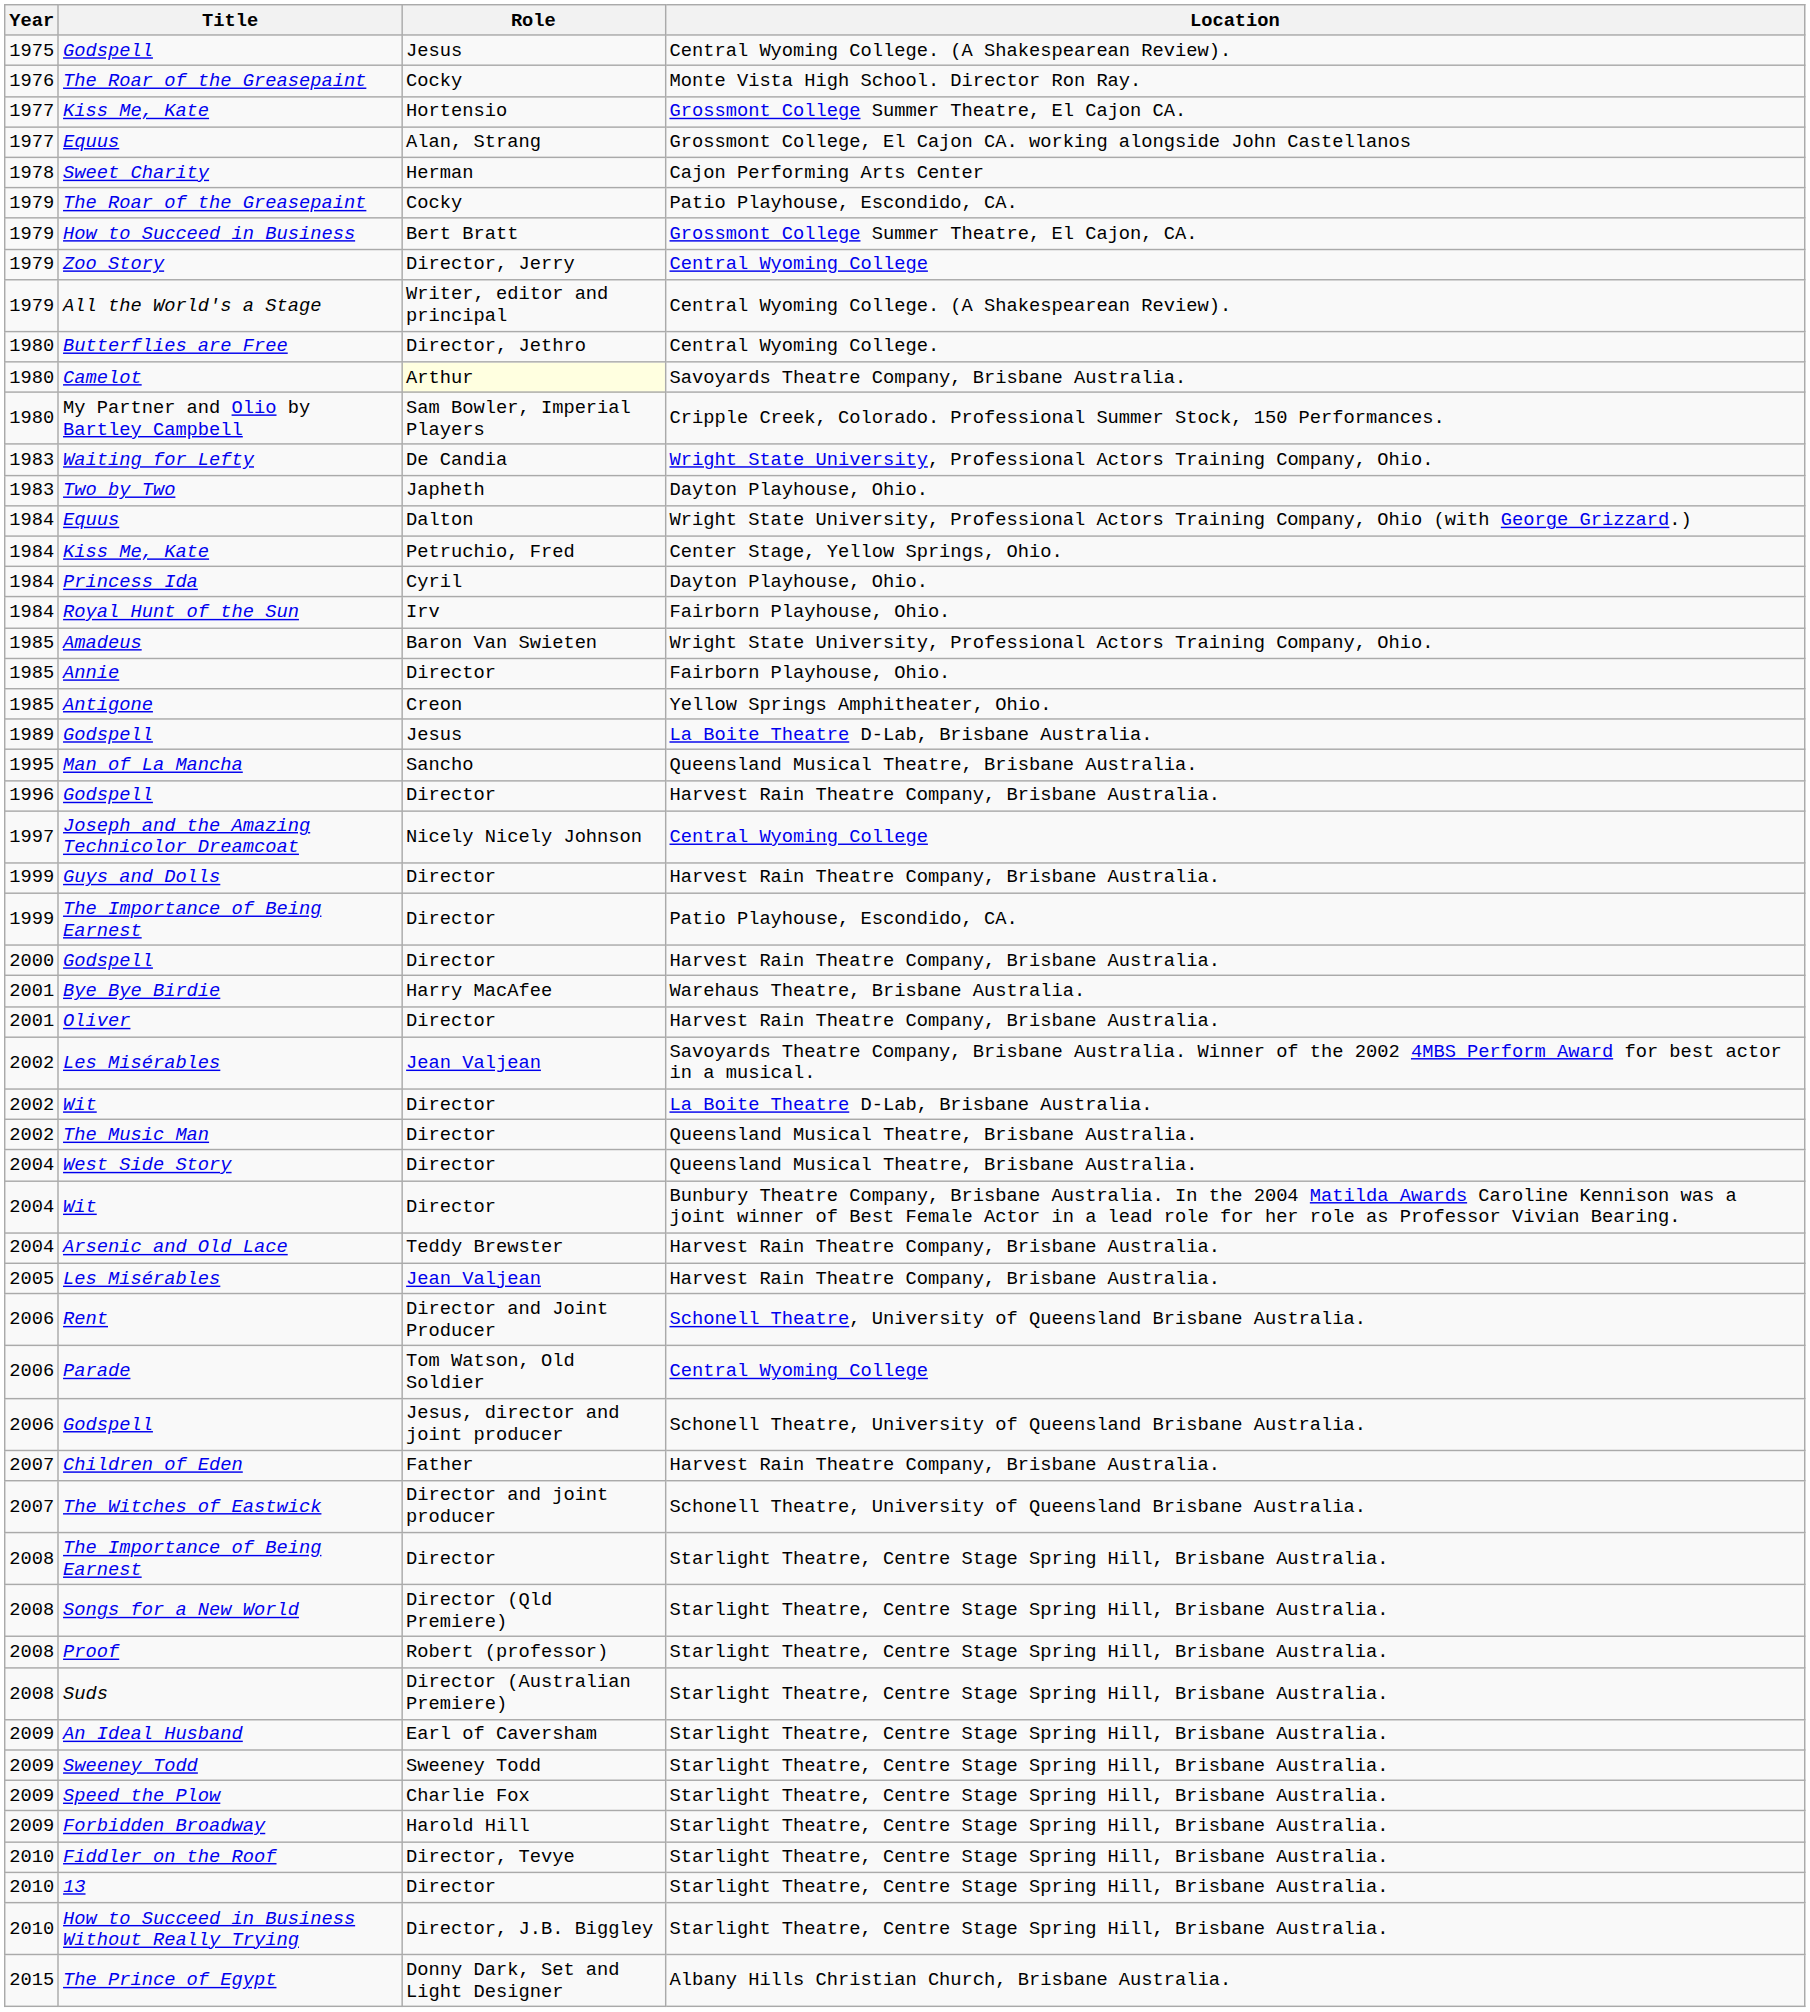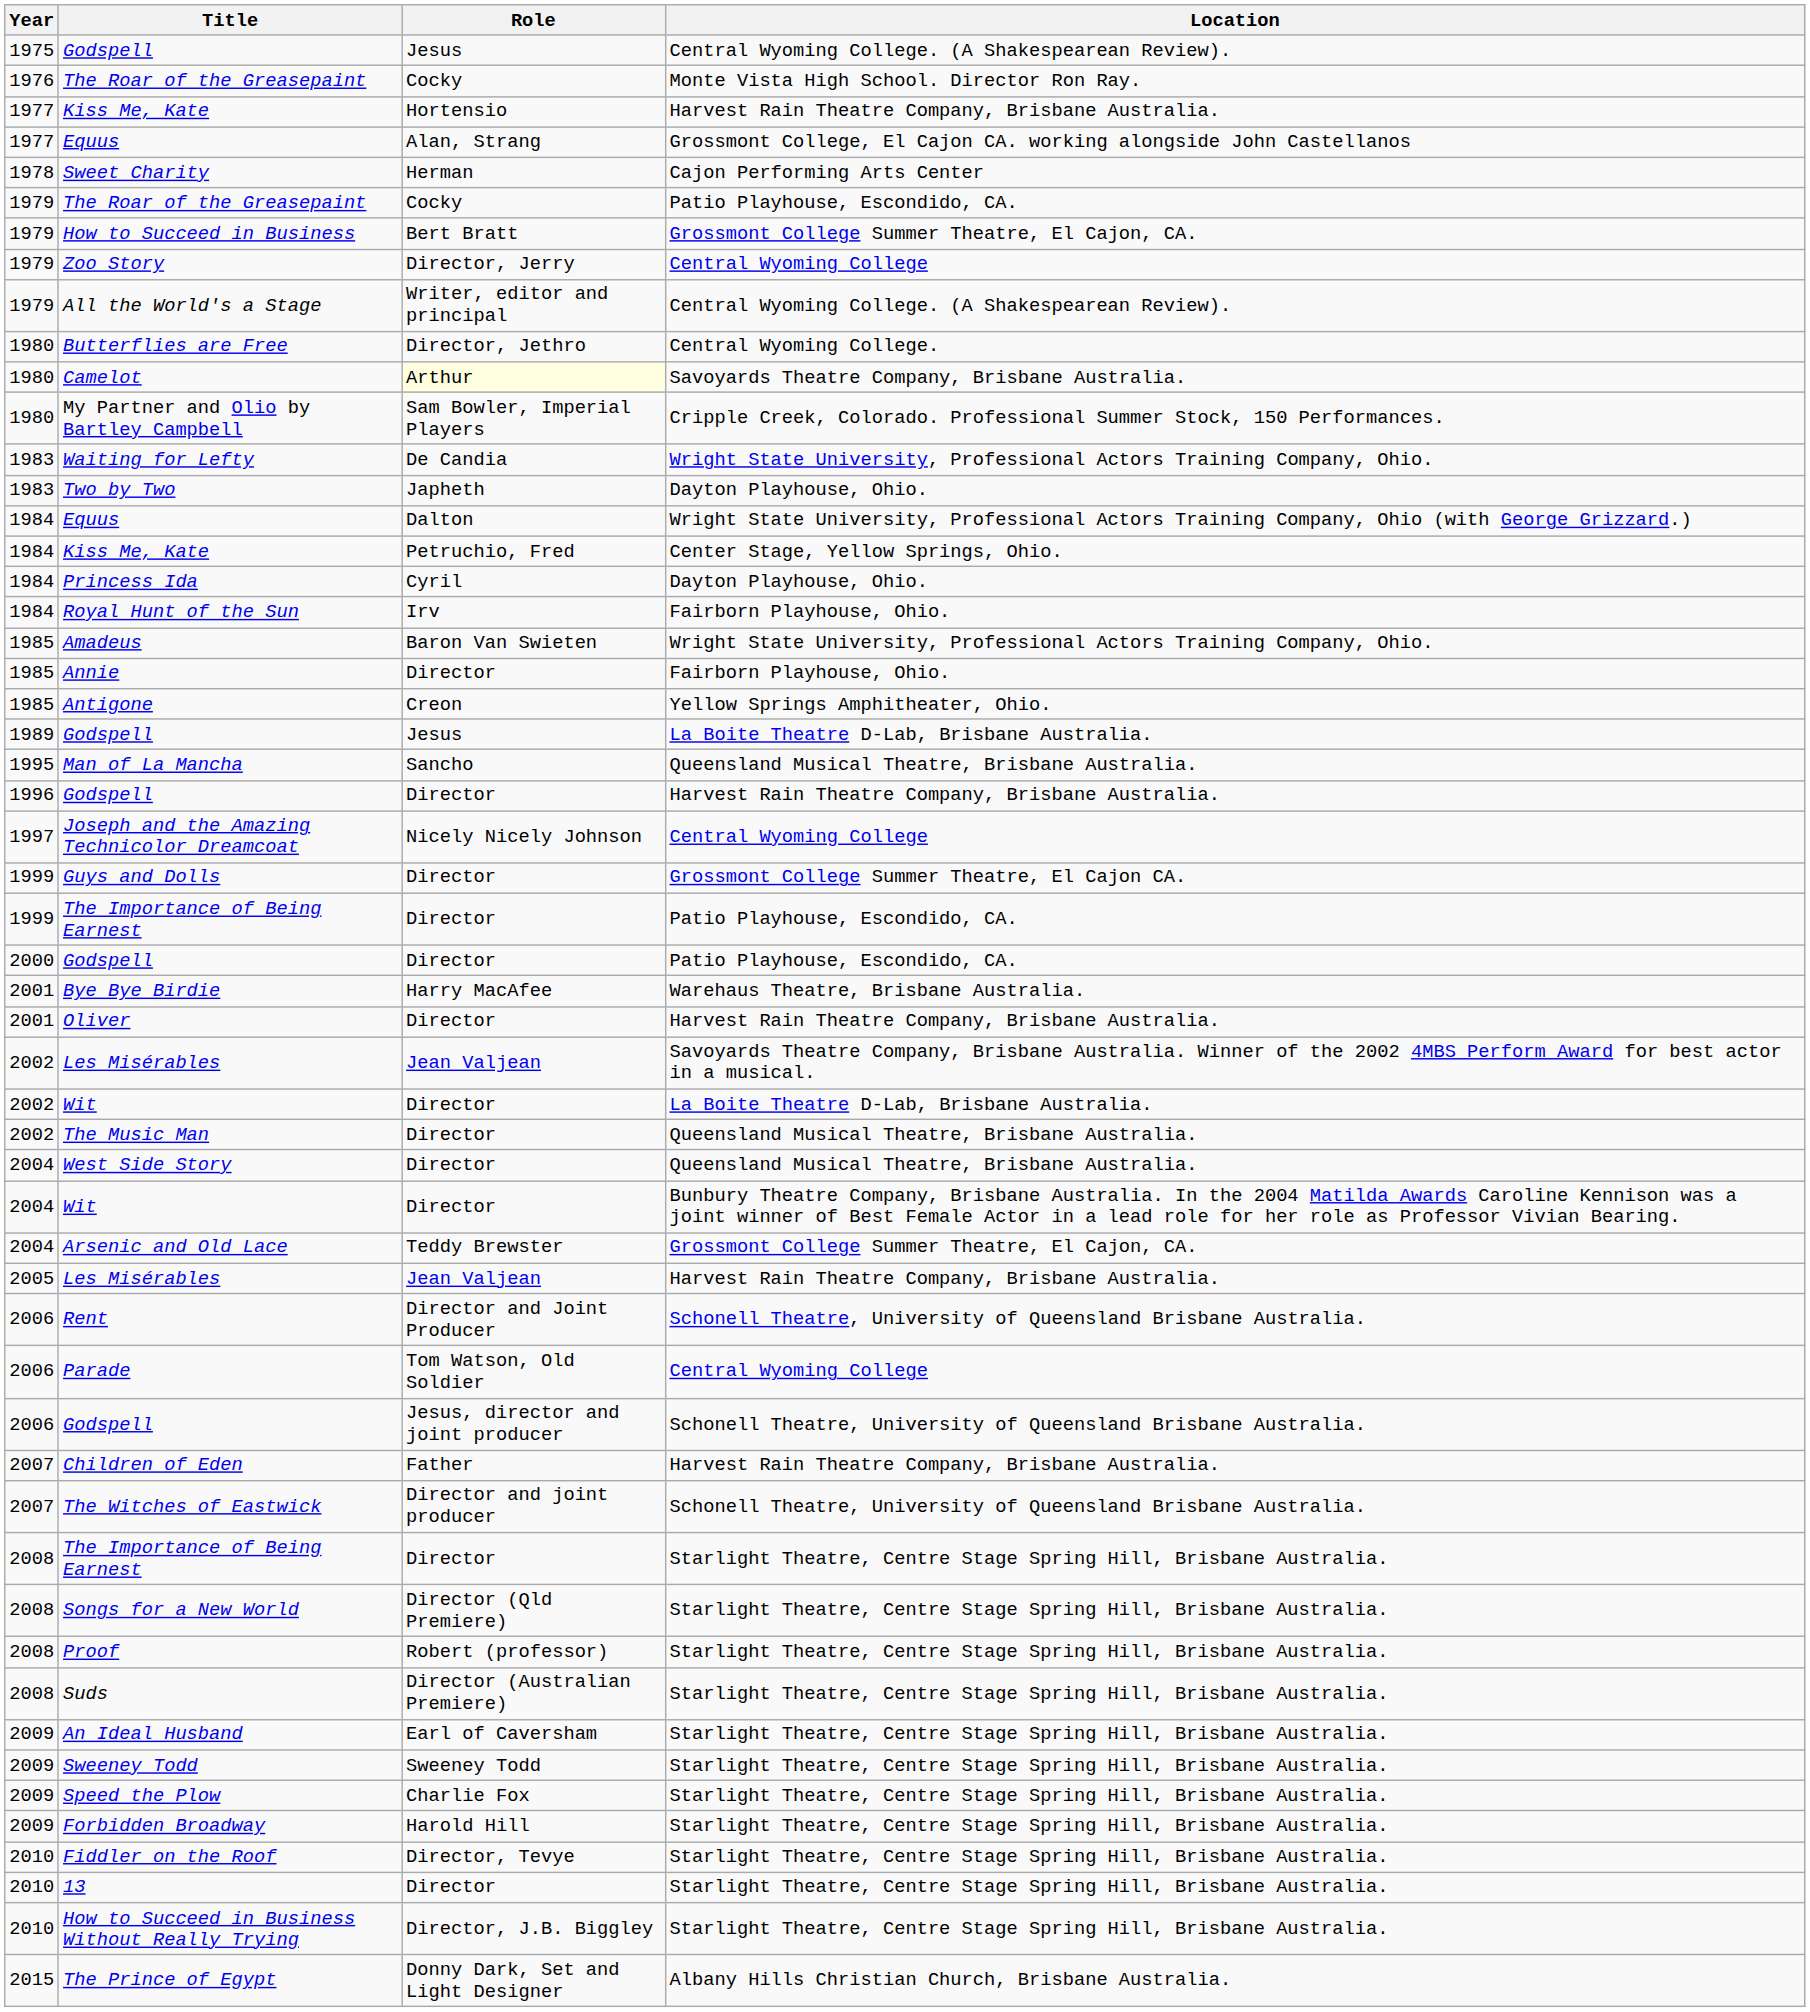1977 / Kiss Me, Kate | Location: Grossmont College Summer Theatre, El Cajon CA. -> Harvest Rain Theatre Company, Brisbane Australia.
Guys and Dolls | Location: Harvest Rain Theatre Company, Brisbane Australia. -> Grossmont College Summer Theatre, El Cajon CA.
2000 / Godspell | Location: Harvest Rain Theatre Company, Brisbane Australia. -> Patio Playhouse, Escondido, CA.
Arsenic and Old Lace | Location: Harvest Rain Theatre Company, Brisbane Australia. -> Grossmont College Summer Theatre, El Cajon, CA.
